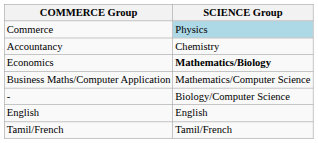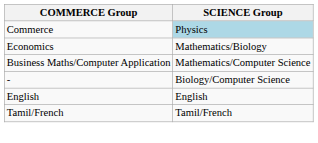- row: Accountancy | Chemistry
Economics | SCIENCE Group: bold -> normal
